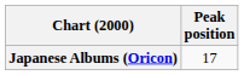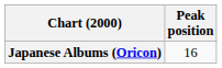Japanese Albums (Oricon) | Peak position: 17 -> 16
